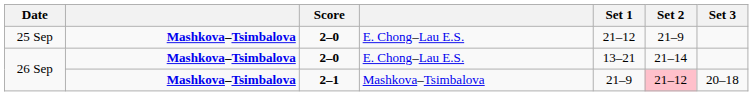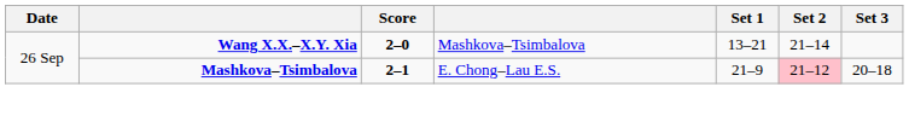- row: 25 Sep | Mashkova–Tsimbalova | 2–0 | E. Chong–Lau E.S. | 21–12 | 21–9
26 Sep / 2–0 | column 2: Mashkova–Tsimbalova -> Wang X.X.–X.Y. Xia
26 Sep / 2–0 | column 4: E. Chong–Lau E.S. -> Mashkova–Tsimbalova
26 Sep / 2–1 | column 4: Mashkova–Tsimbalova -> E. Chong–Lau E.S.
